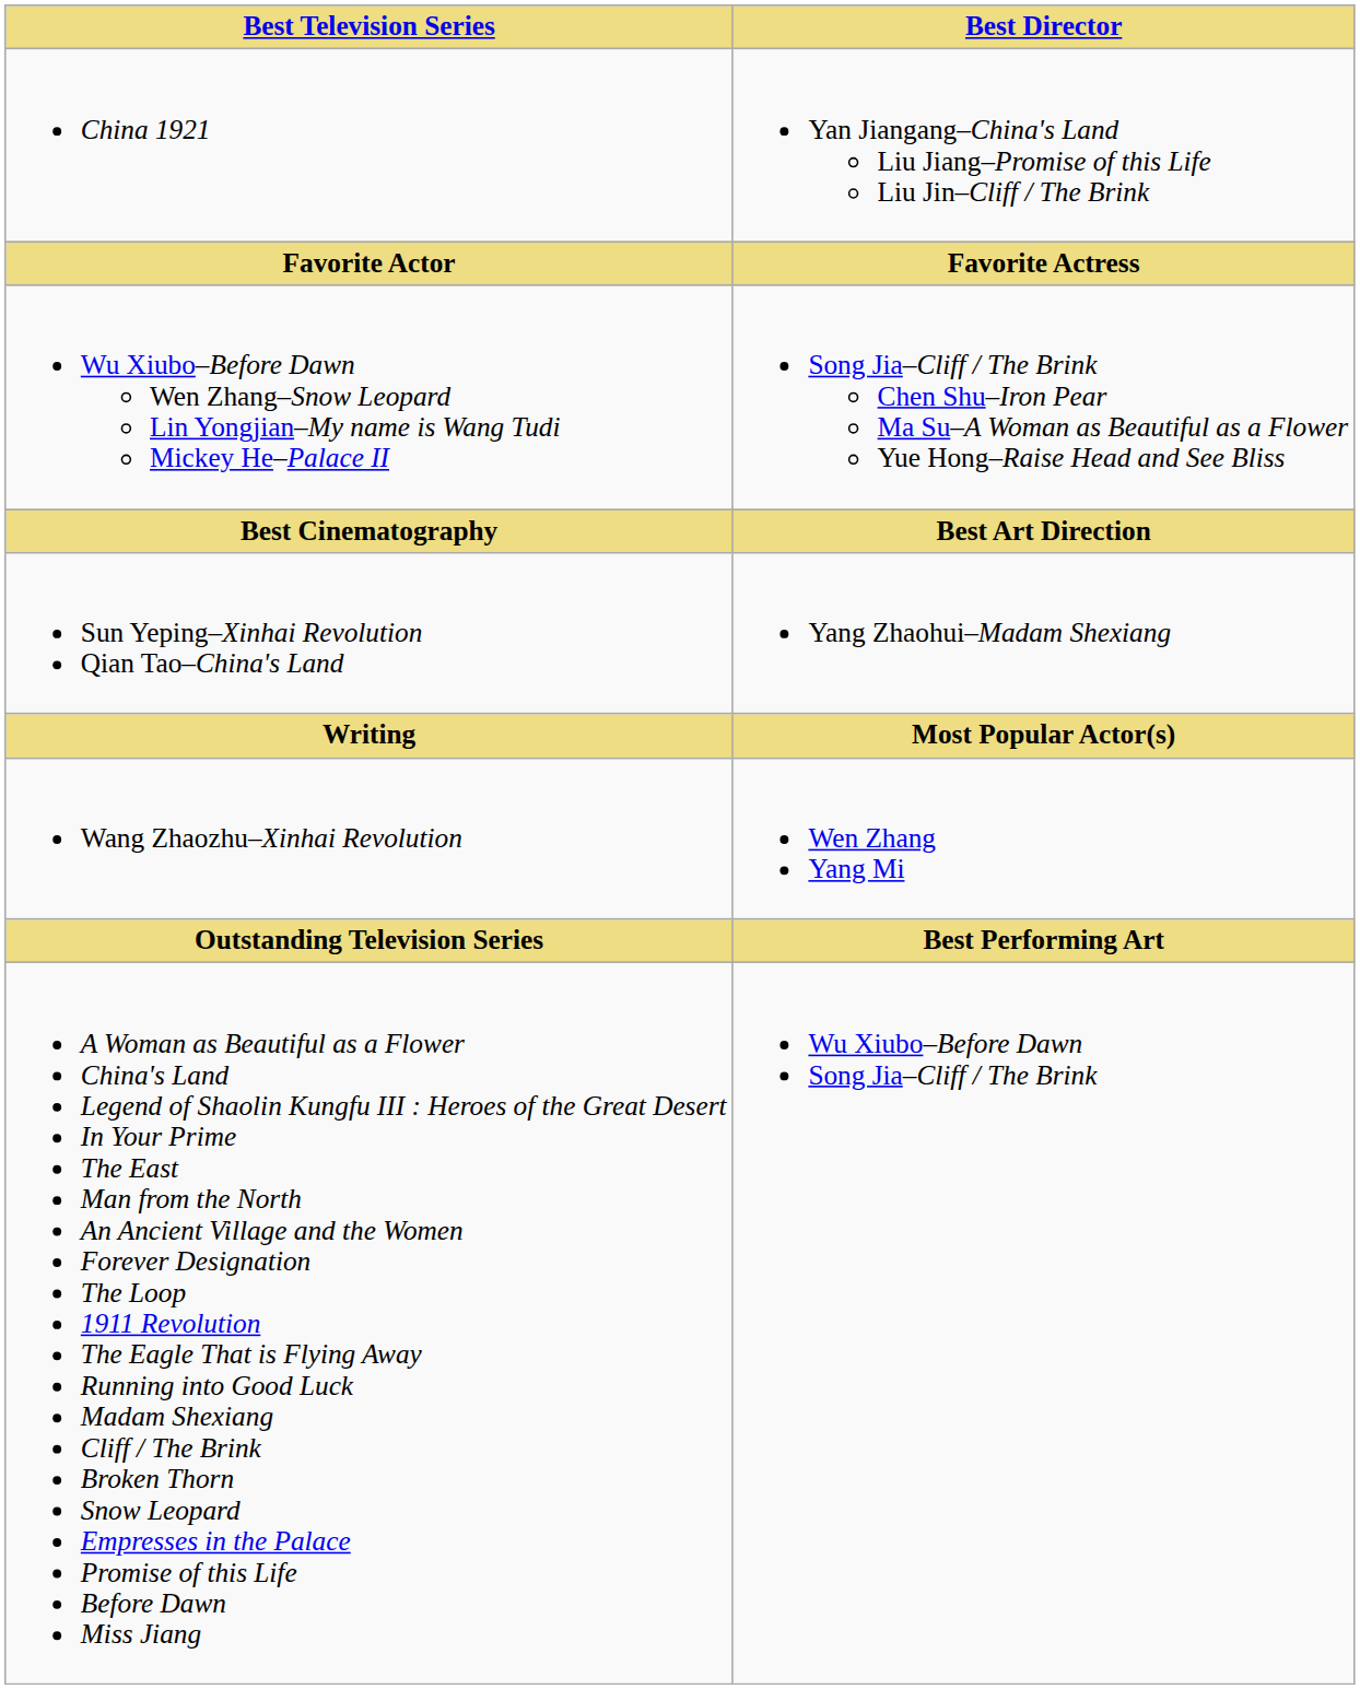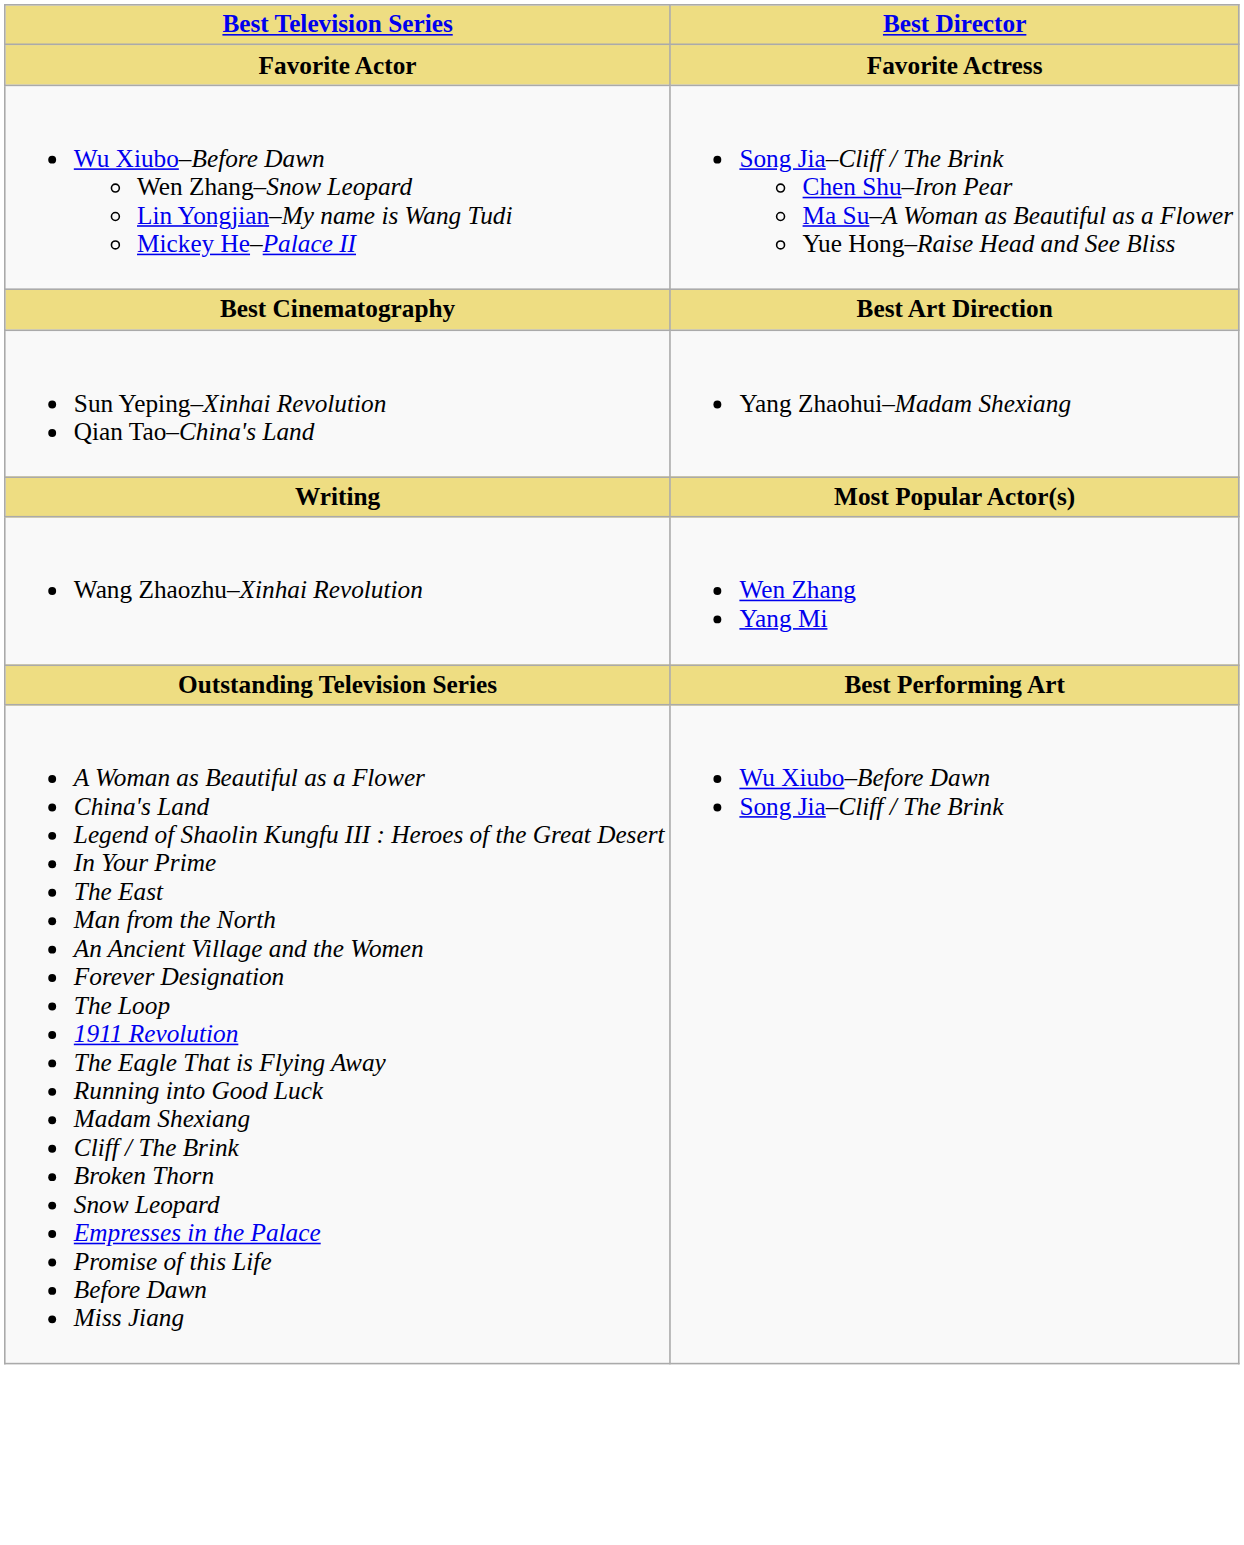- row: China 1921 | Yan Jiangang–China's Land Liu Jiang–Promise of this Life Liu Jin–Cliff / The Brink
